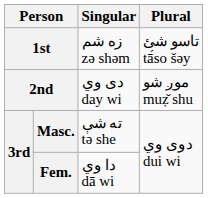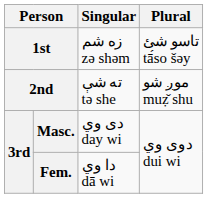2nd | Singular: دی وي day wi -> ته شې tə she
Masc. | Singular: ته شې tə she -> دی وي day wi
